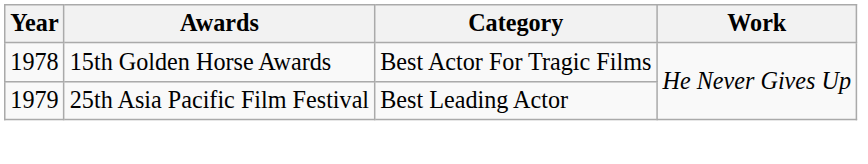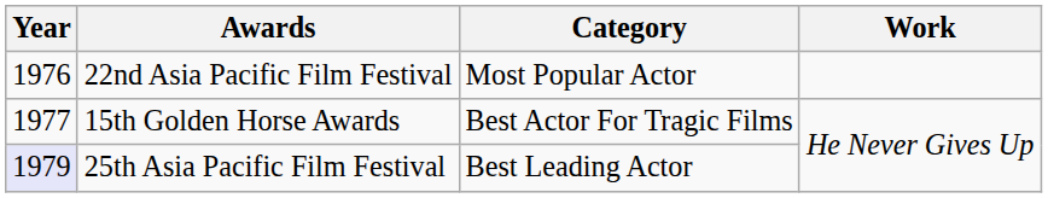+ row: 1976 | 22nd Asia Pacific Film Festival | Most Popular Actor
15th Golden Horse Awards | Year: 1978 -> 1977
25th Asia Pacific Film Festival | Year: no background -> lavender background
